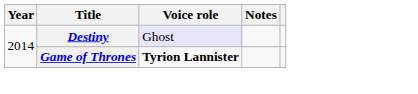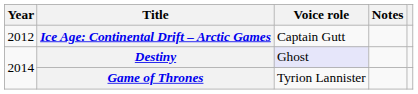+ row: 2012 | Ice Age: Continental Drift – Arctic Games | Captain Gutt
Game of Thrones | Voice role: bold -> normal
